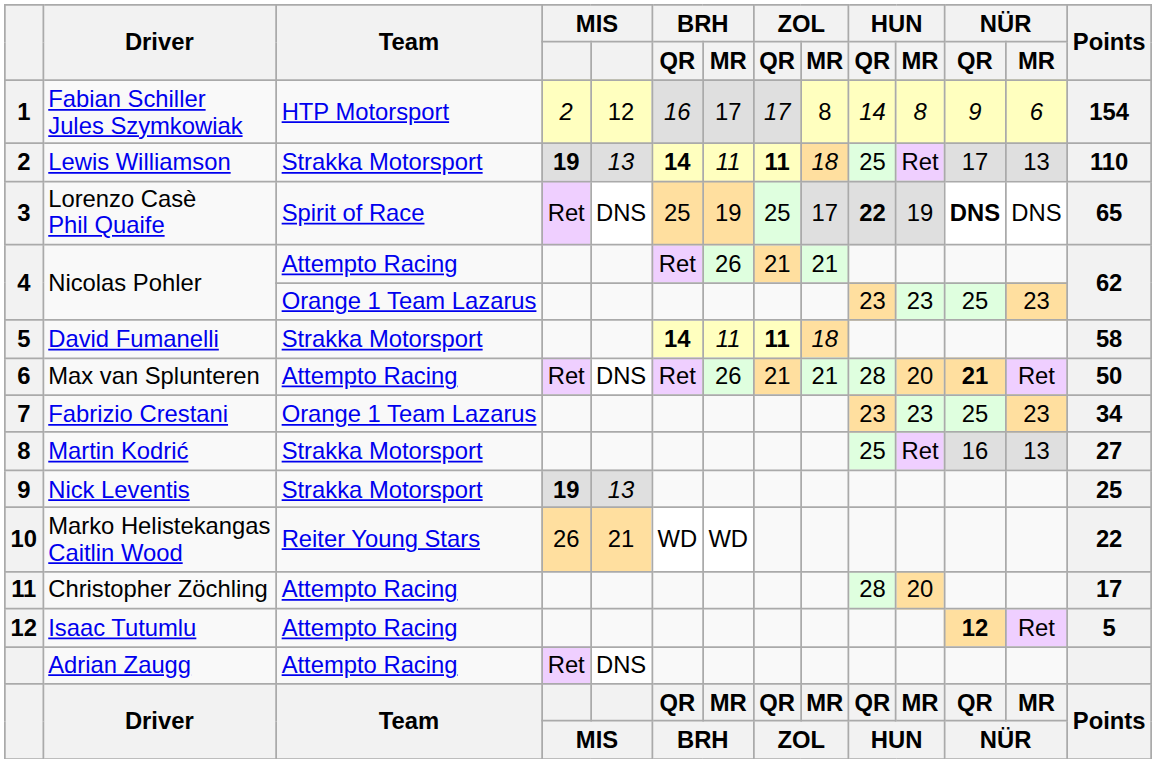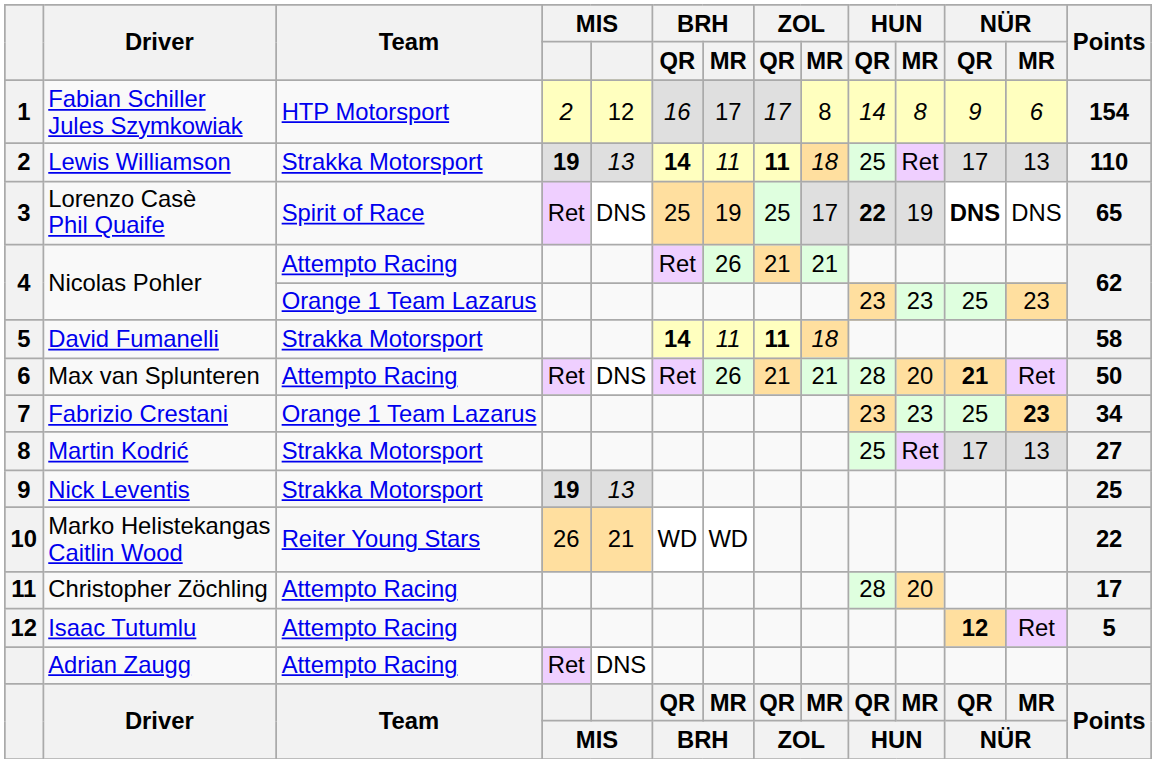Fabrizio Crestani | NÜR / MR: normal -> bold
Martin Kodrić | NÜR / QR: 16 -> 17
